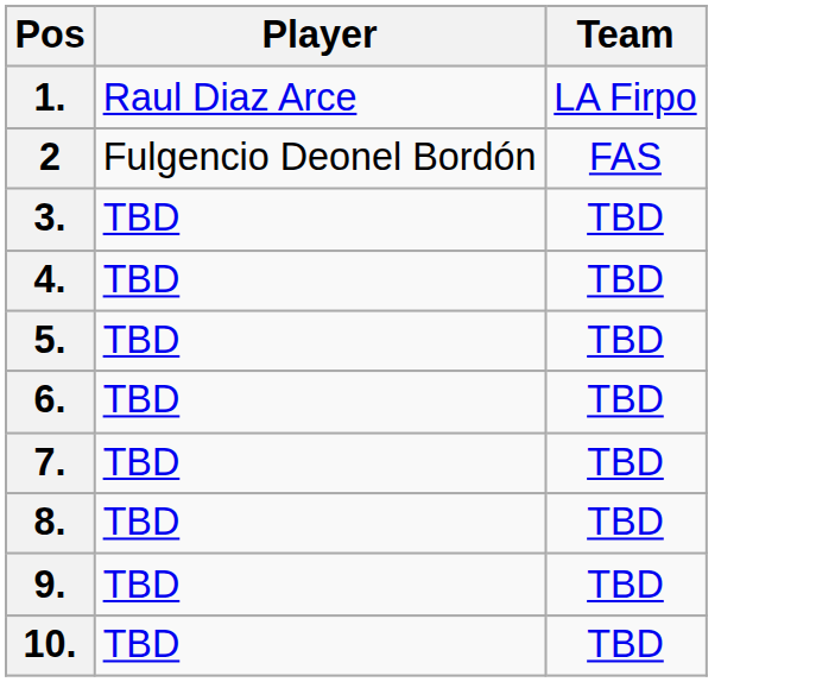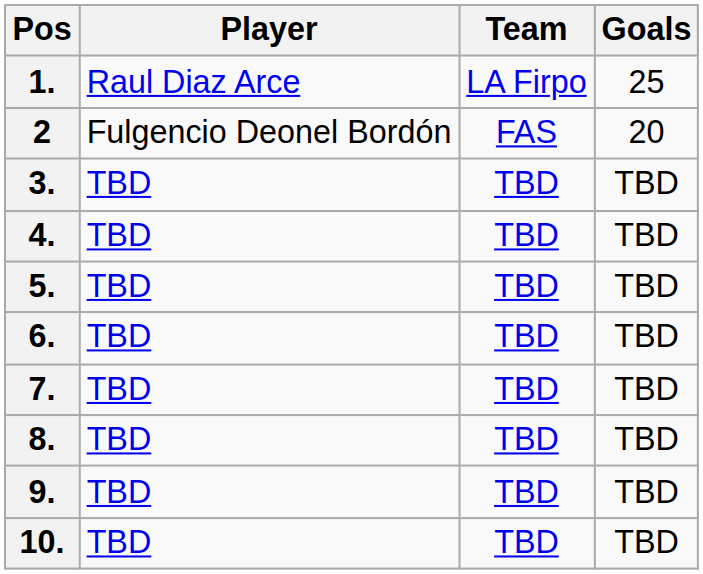+ column: Goals | 25 | 20 | TBD | TBD | TBD | TBD | TBD | TBD | TBD | TBD
